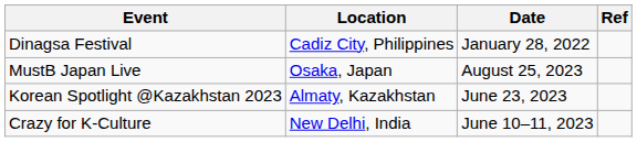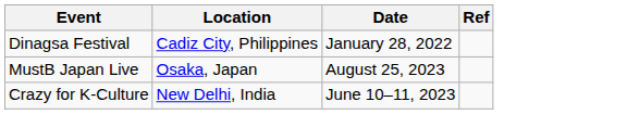- row: Korean Spotlight @Kazakhstan 2023 | Almaty, Kazakhstan | June 23, 2023
